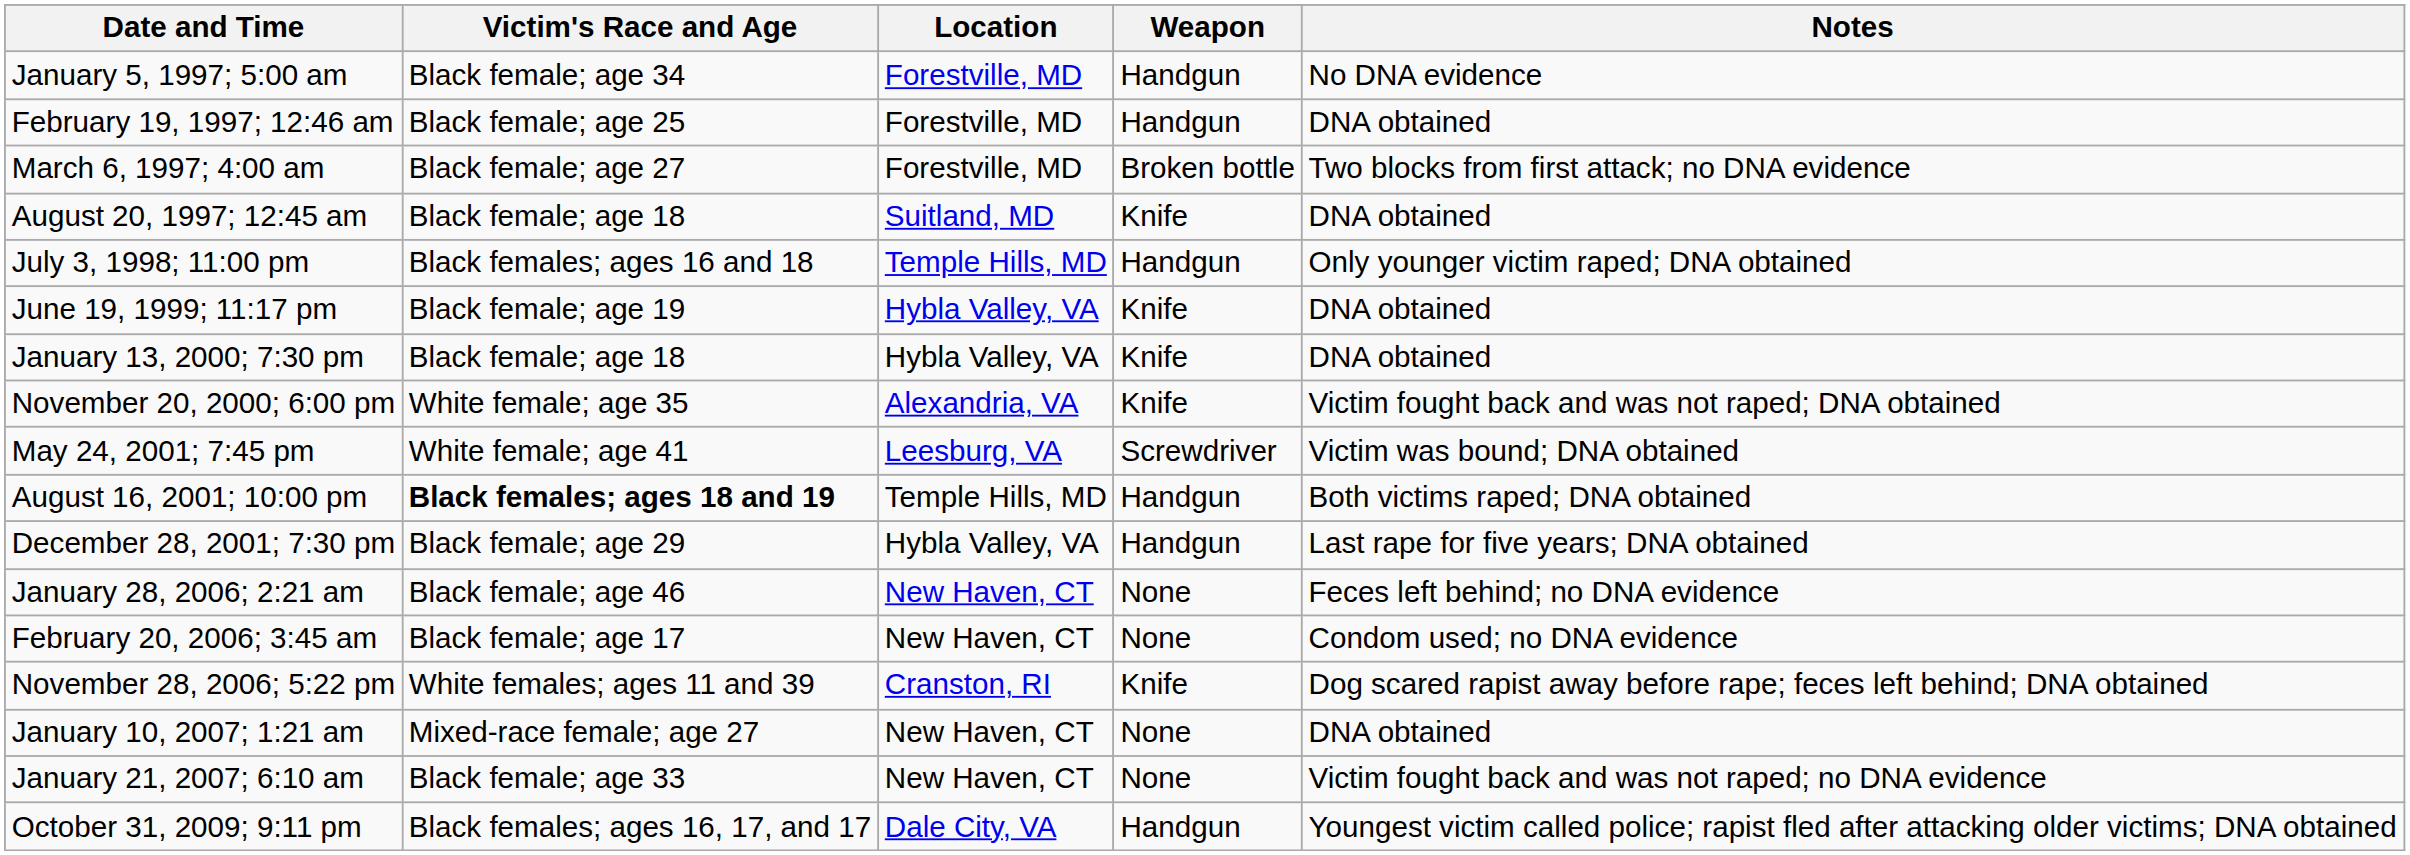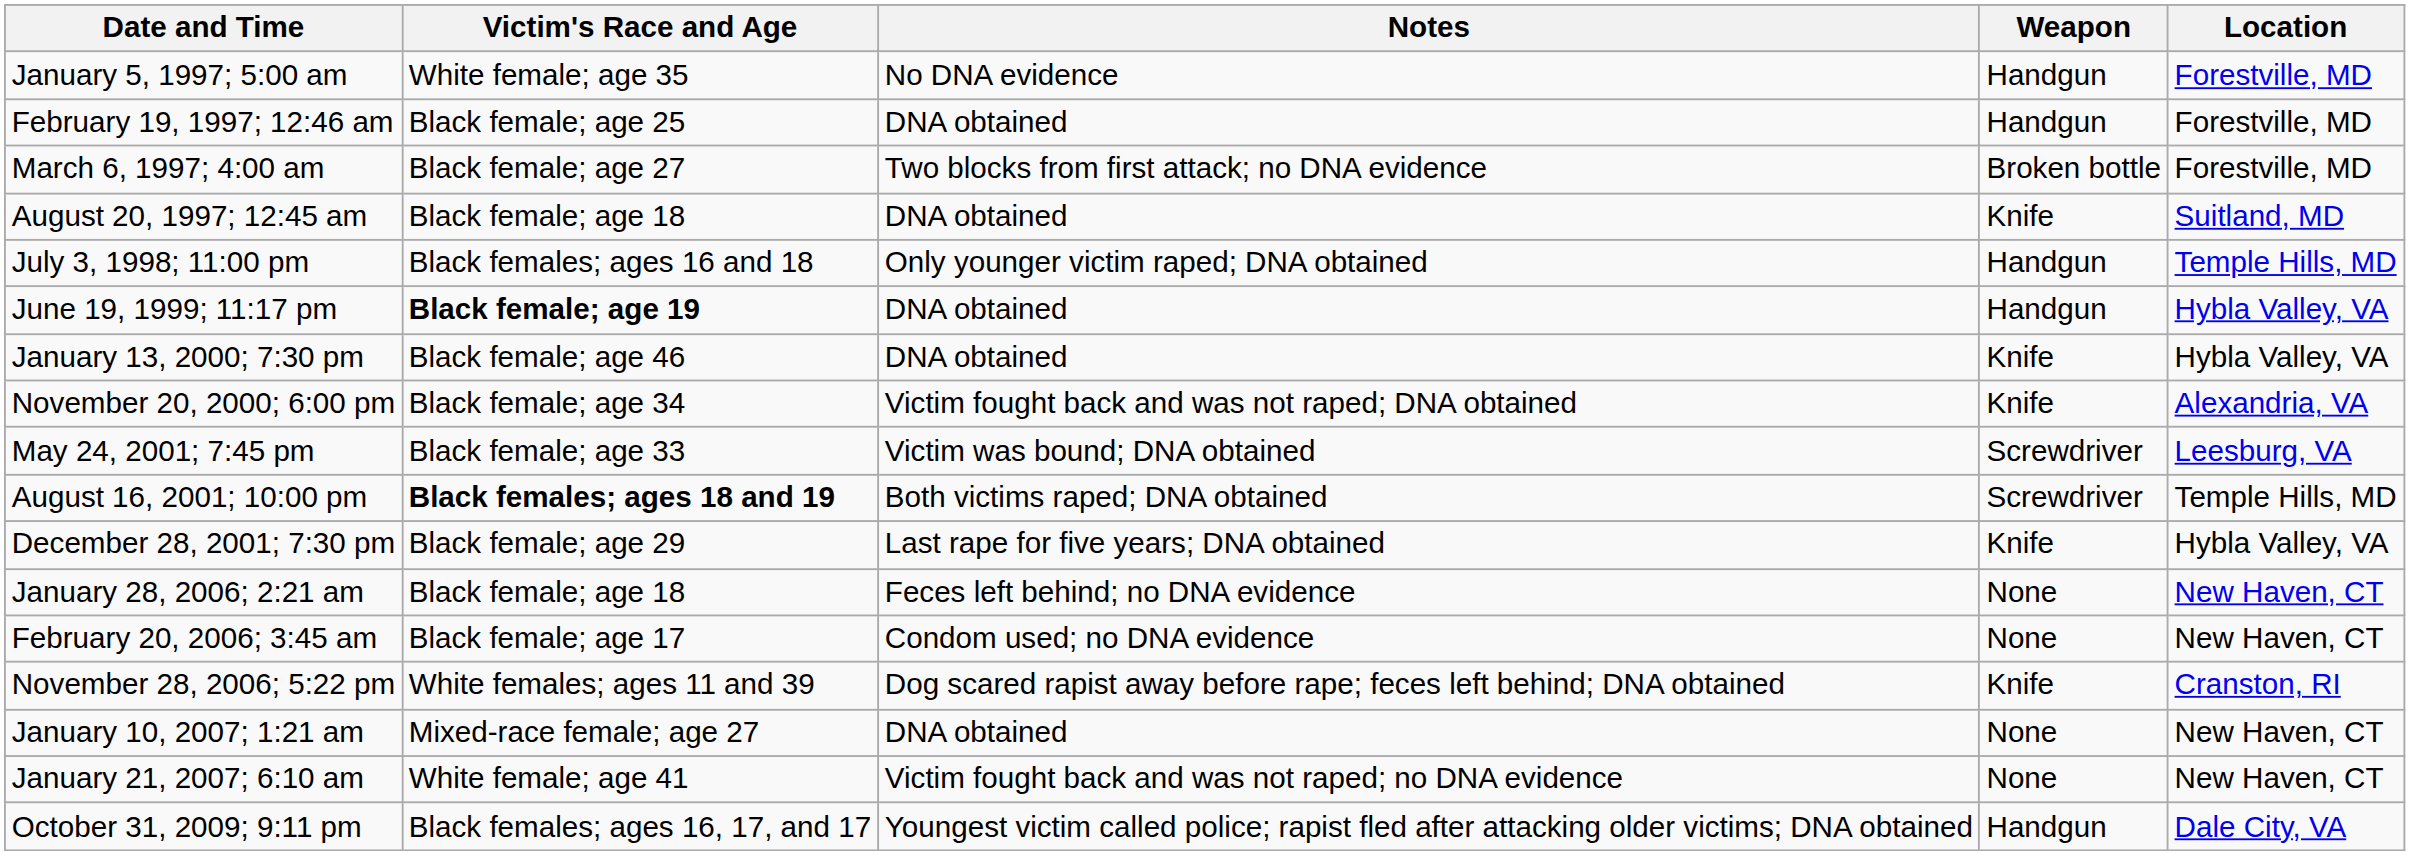columns swapped: Location <-> Notes
January 5, 1997; 5:00 am | Victim's Race and Age: Black female; age 34 -> White female; age 35
June 19, 1999; 11:17 pm | Victim's Race and Age: normal -> bold
June 19, 1999; 11:17 pm | Weapon: Knife -> Handgun
January 13, 2000; 7:30 pm | Victim's Race and Age: Black female; age 18 -> Black female; age 46
November 20, 2000; 6:00 pm | Victim's Race and Age: White female; age 35 -> Black female; age 34
May 24, 2001; 7:45 pm | Victim's Race and Age: White female; age 41 -> Black female; age 33
August 16, 2001; 10:00 pm | Weapon: Handgun -> Screwdriver
December 28, 2001; 7:30 pm | Weapon: Handgun -> Knife
January 28, 2006; 2:21 am | Victim's Race and Age: Black female; age 46 -> Black female; age 18
January 21, 2007; 6:10 am | Victim's Race and Age: Black female; age 33 -> White female; age 41
